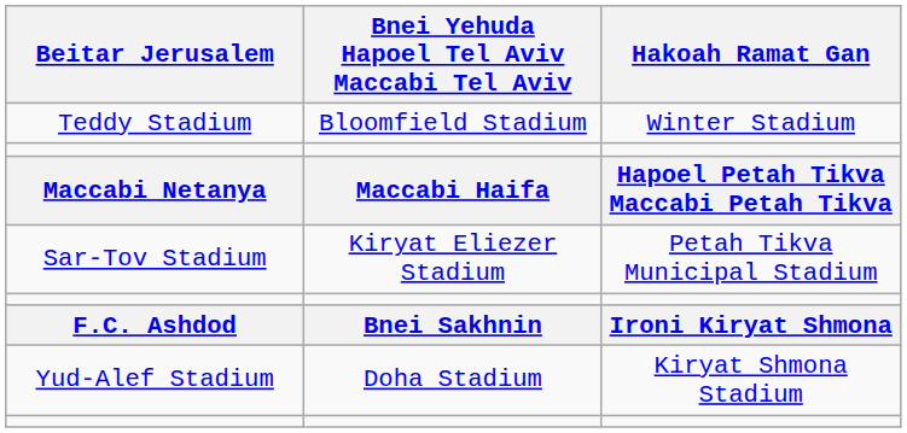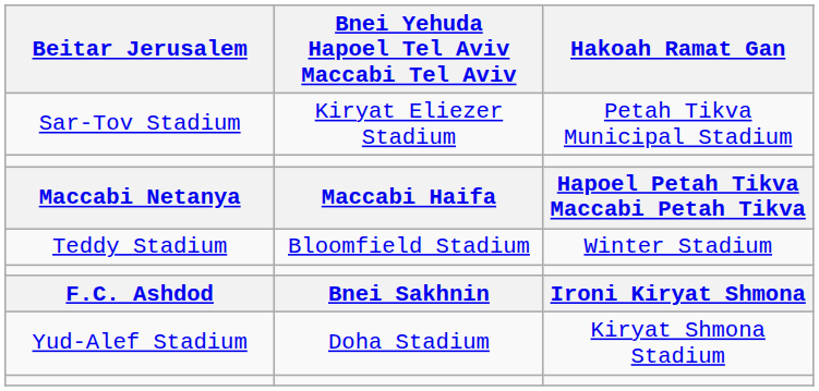rows swapped: Teddy Stadium <-> Sar-Tov Stadium
